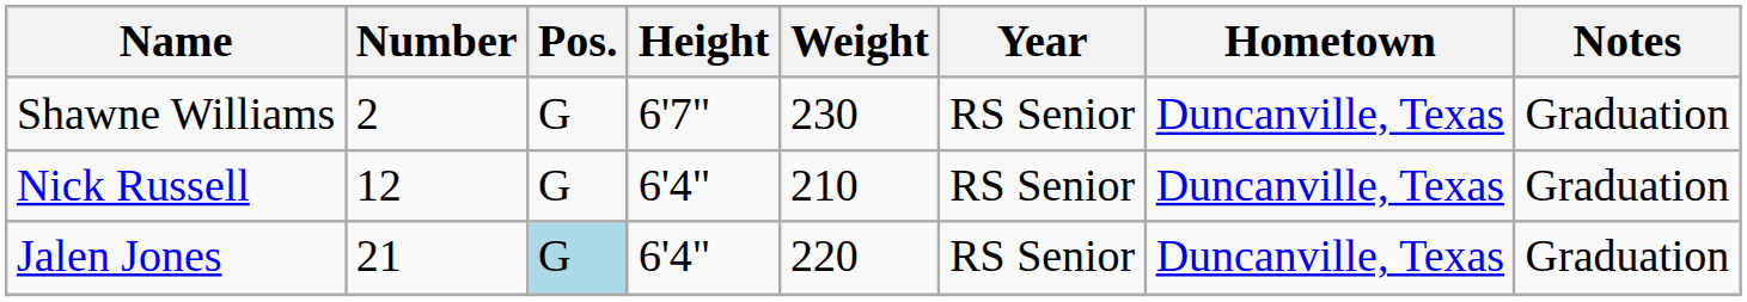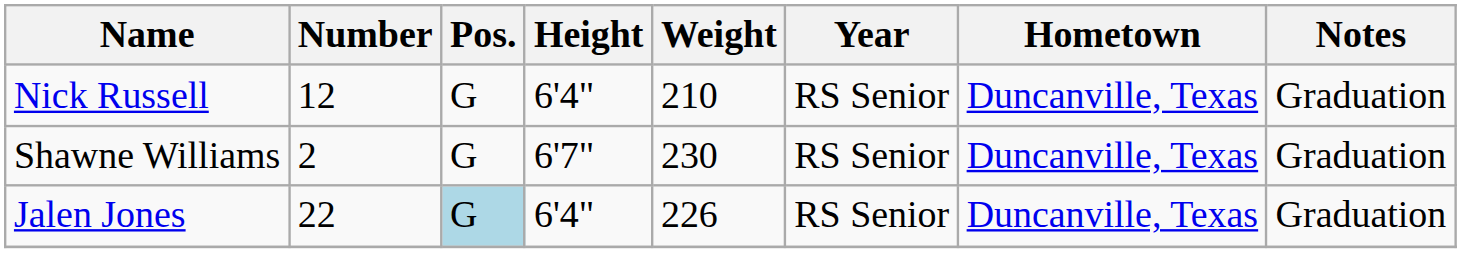rows swapped: Shawne Williams <-> Nick Russell
Jalen Jones | Number: 21 -> 22
Jalen Jones | Weight: 220 -> 226
